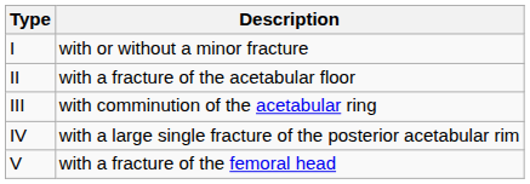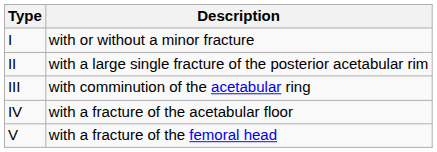II | Description: with a fracture of the acetabular floor -> with a large single fracture of the posterior acetabular rim
IV | Description: with a large single fracture of the posterior acetabular rim -> with a fracture of the acetabular floor
